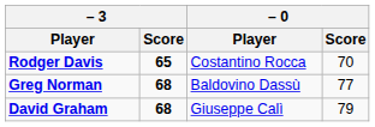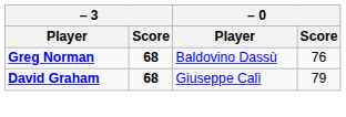- row: Rodger Davis | 65 | Costantino Rocca | 70
Greg Norman | – 0 / Score: 77 -> 76
